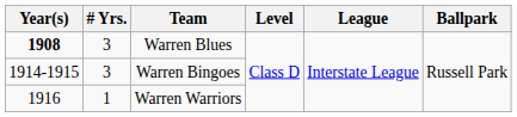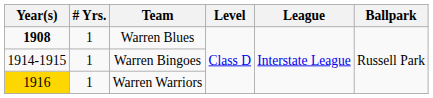Warren Blues | # Yrs.: 3 -> 1
Warren Bingoes | # Yrs.: 3 -> 1
Warren Warriors | Year(s): no background -> gold background
